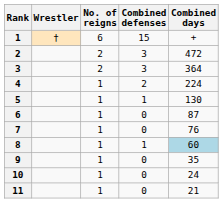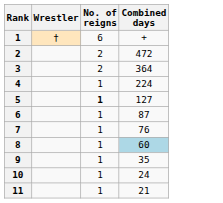- column: Combined defenses | 15 | 3 | 3 | 2 | 1 | 0 | 0 | 1 | 0 | 0 | 0
5 | No. of reigns: normal -> bold
5 | Combined days: 130 -> 127
